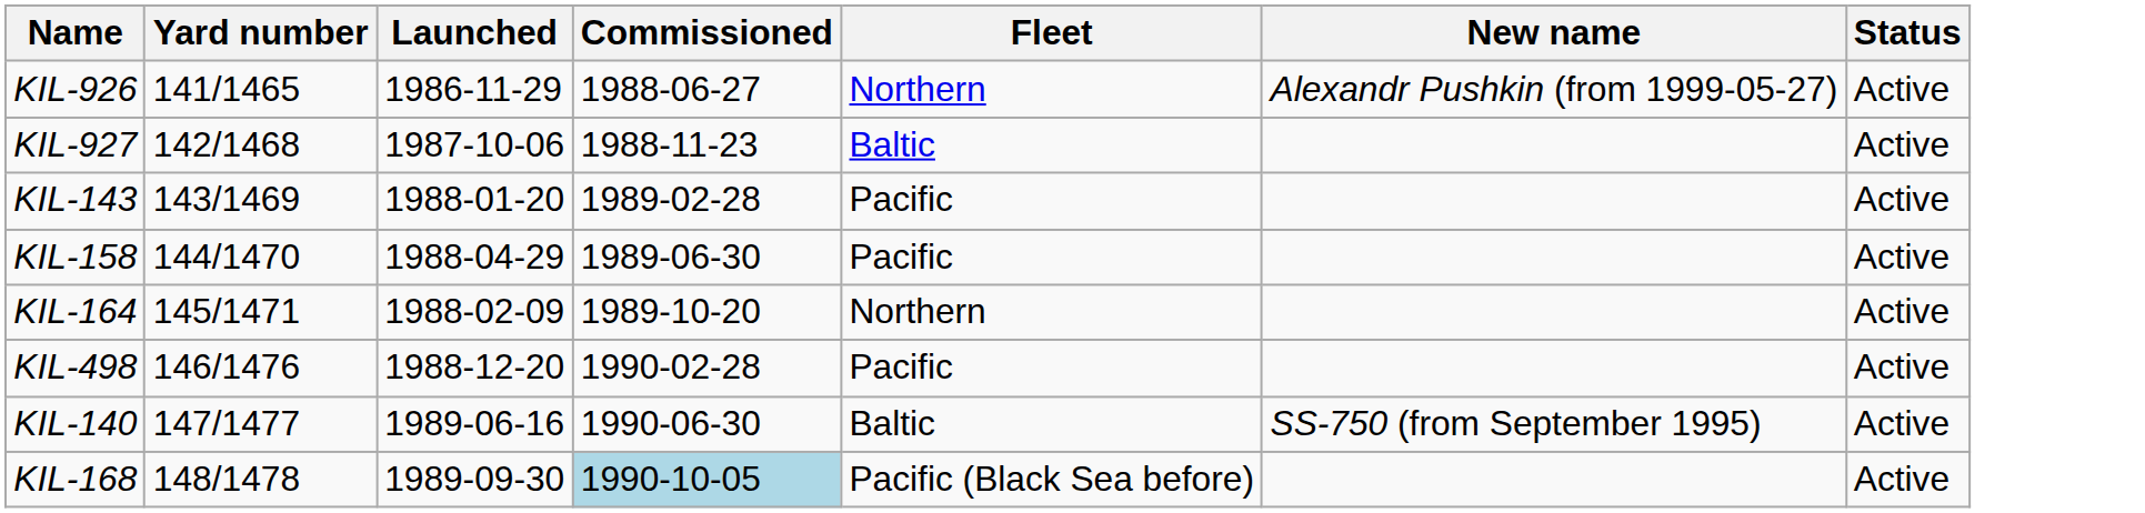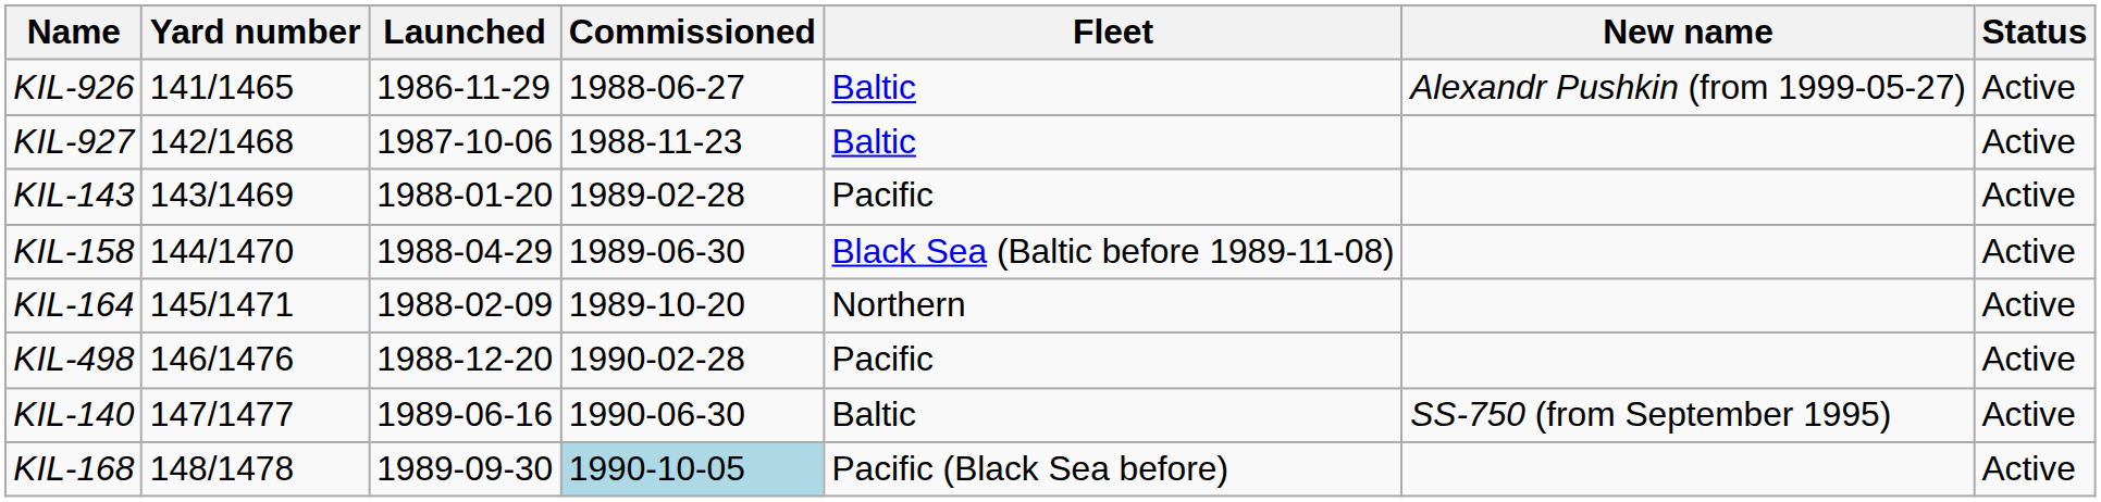KIL-926 | Fleet: Northern -> Baltic
KIL-158 | Fleet: Pacific -> Black Sea (Baltic before 1989-11-08)
